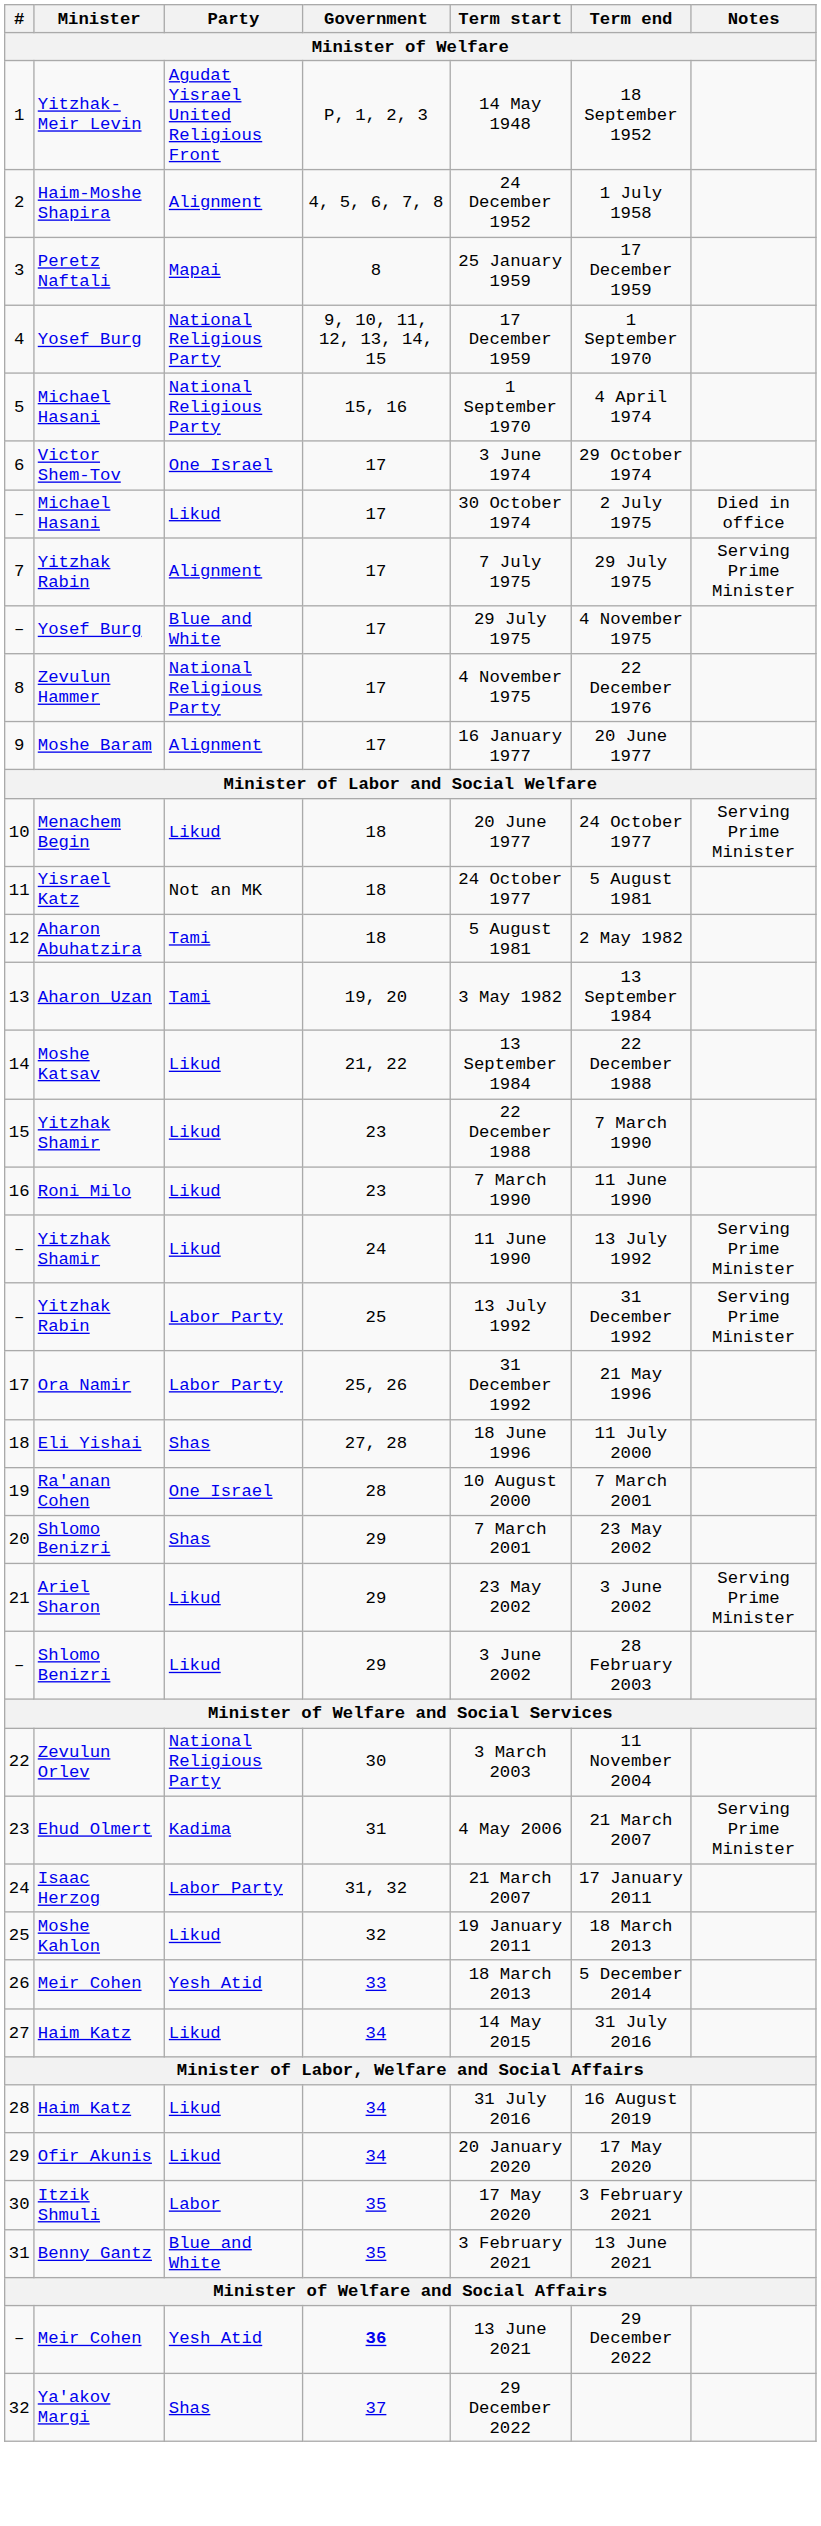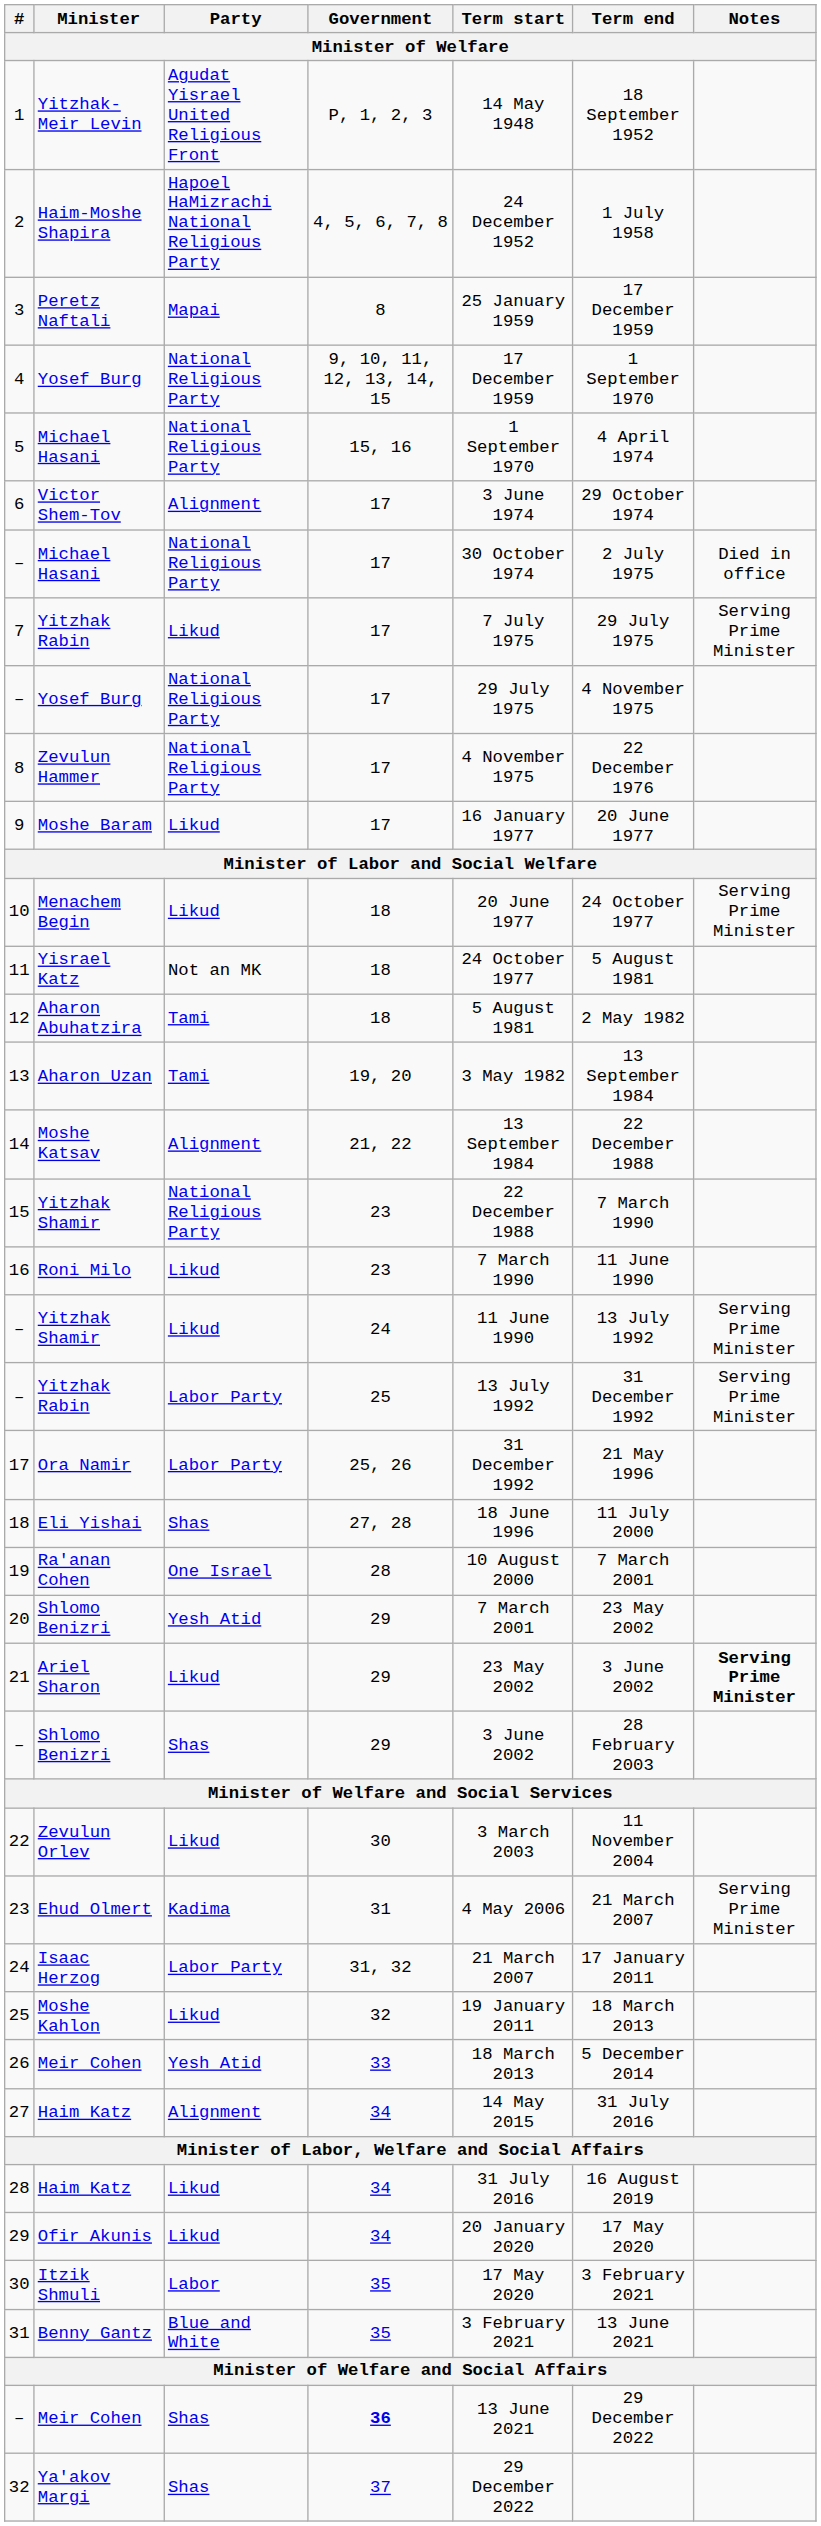2 | Party: Alignment -> Hapoel HaMizrachi National Religious Party
6 | Party: One Israel -> Alignment
– / Michael Hasani | Party: Likud -> National Religious Party
7 | Party: Alignment -> Likud
– / Yosef Burg | Party: Blue and White -> National Religious Party
9 | Party: Alignment -> Likud
14 | Party: Likud -> Alignment
15 | Party: Likud -> National Religious Party
20 | Party: Shas -> Yesh Atid
21 | Notes: normal -> bold
– / Shlomo Benizri | Party: Likud -> Shas
22 | Party: National Religious Party -> Likud
27 | Party: Likud -> Alignment
– / Meir Cohen | Party: Yesh Atid -> Shas
